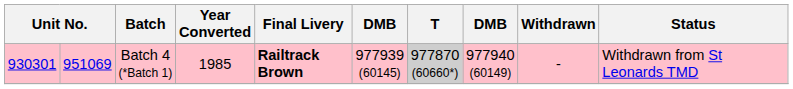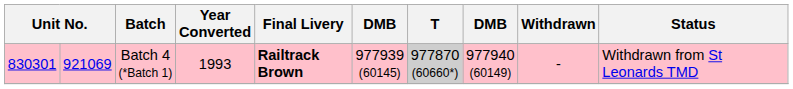Batch 4 (*Batch 1) | column 1: 930301 -> 830301
Batch 4 (*Batch 1) | column 2: 951069 -> 921069
Batch 4 (*Batch 1) | Year Converted: 1985 -> 1993
